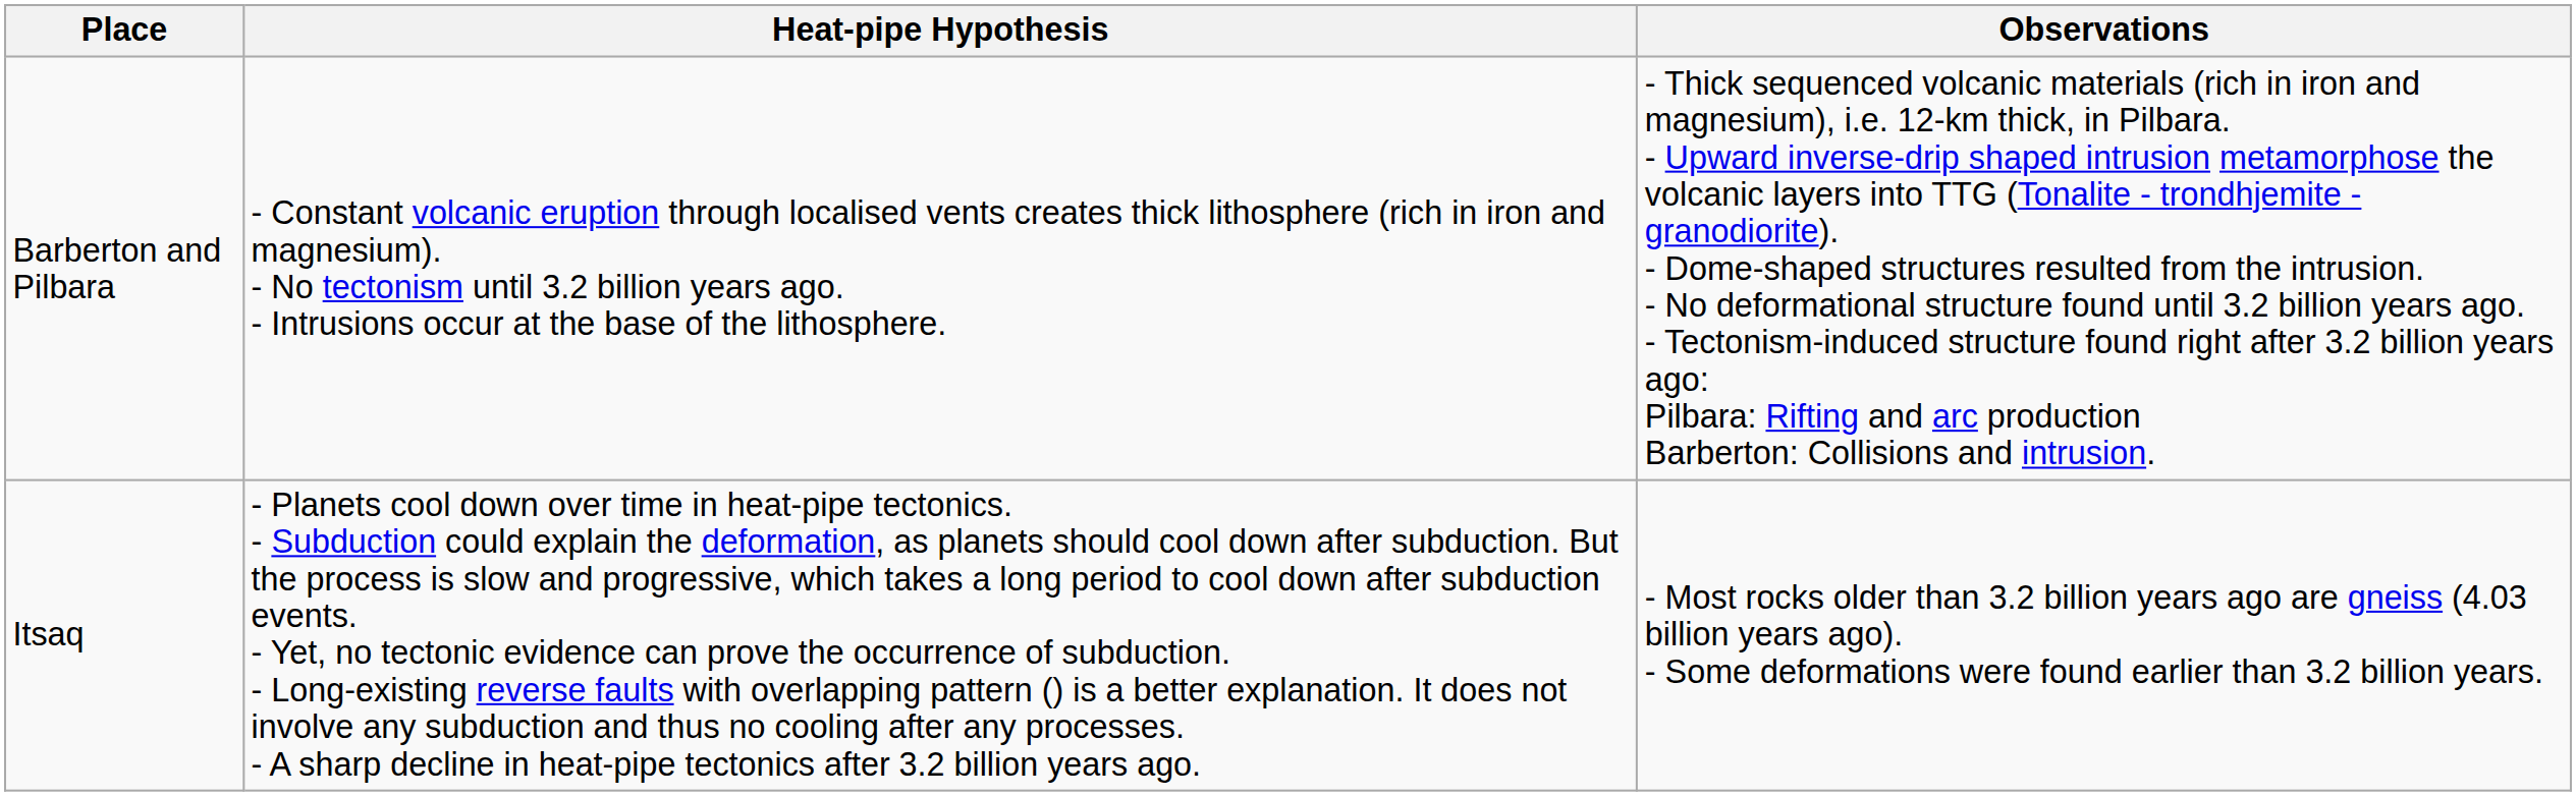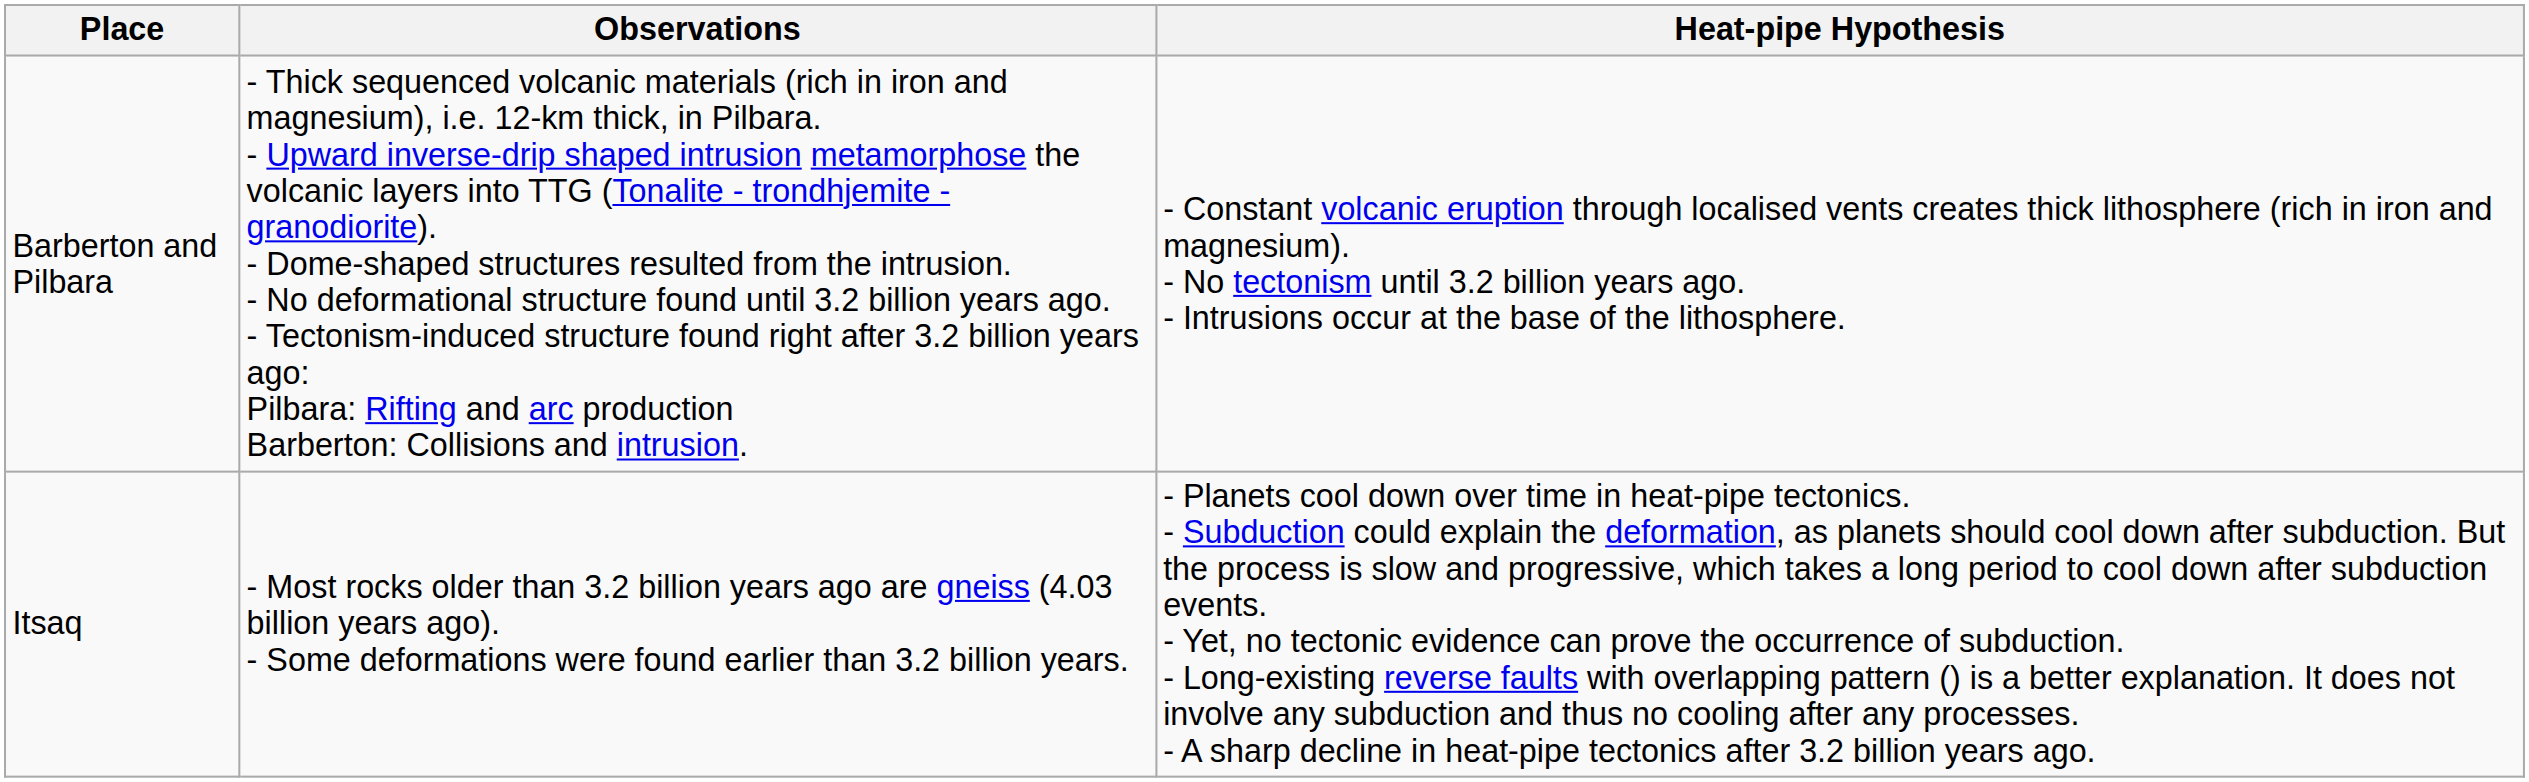columns swapped: Observations <-> Heat-pipe Hypothesis
